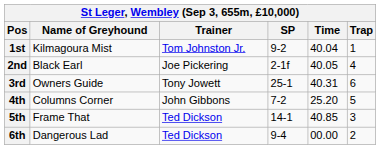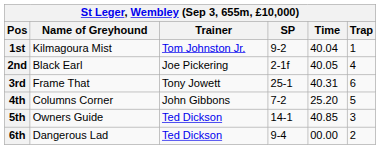3rd | Name of Greyhound: Owners Guide -> Frame That
5th | Name of Greyhound: Frame That -> Owners Guide
